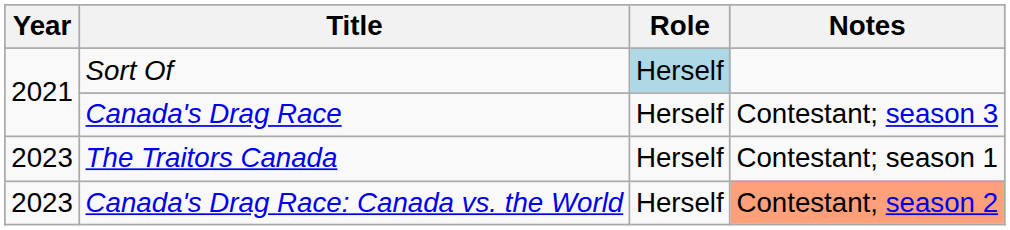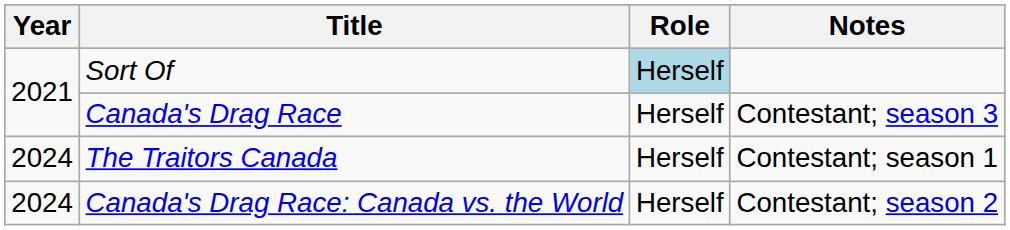The Traitors Canada | Year: 2023 -> 2024
Canada's Drag Race: Canada vs. the World | Year: 2023 -> 2024
Canada's Drag Race: Canada vs. the World | Notes: lightsalmon background -> no background
